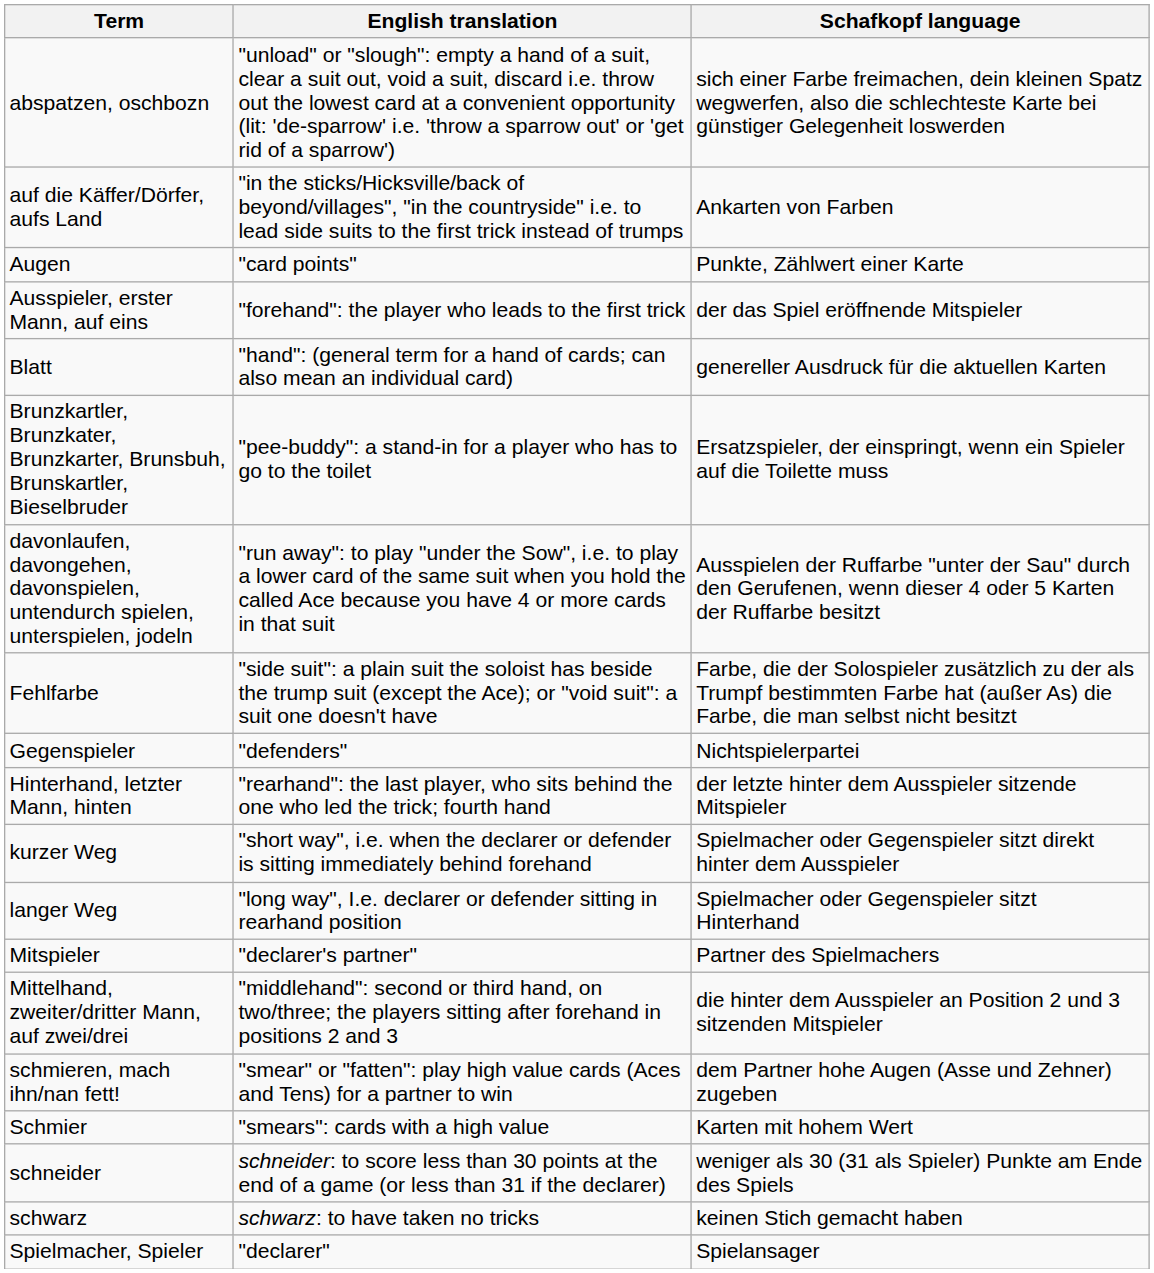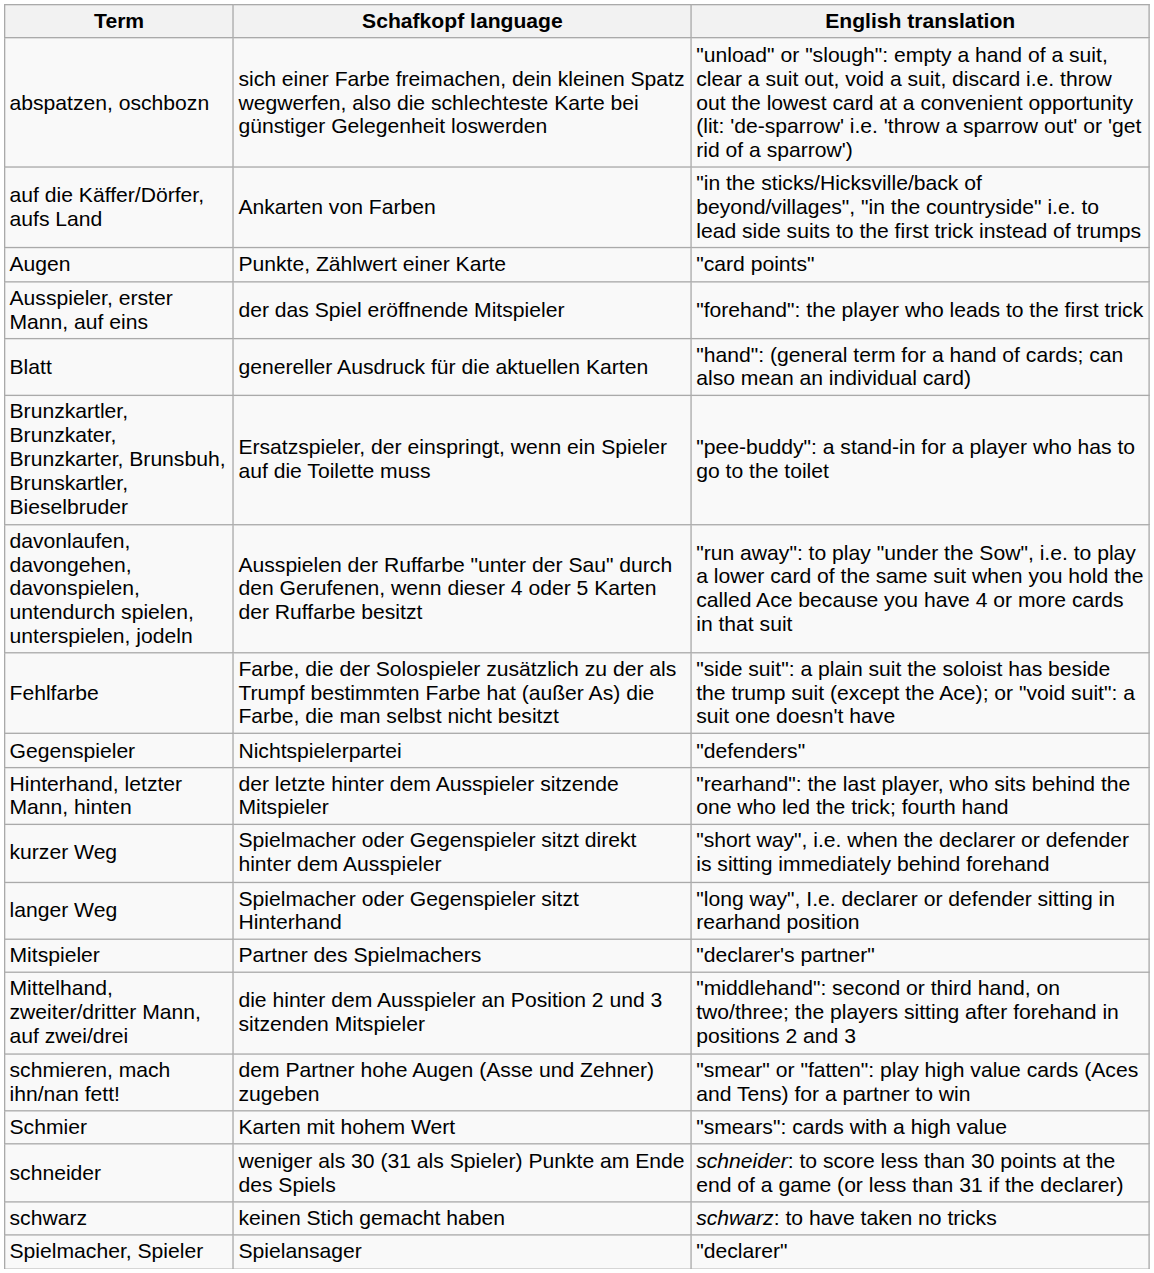columns swapped: Schafkopf language <-> English translation
